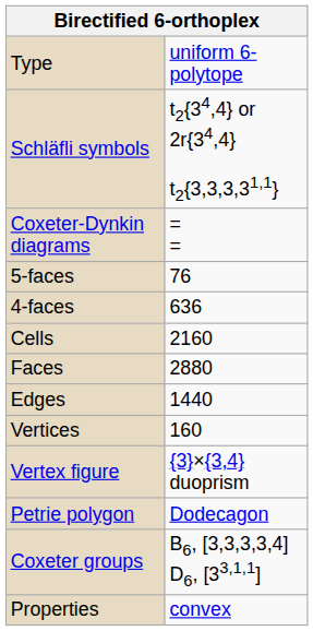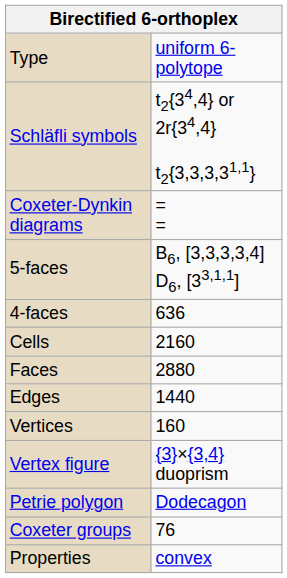5-faces | column 2: 76 -> B6, [3,3,3,3,4] D6, [33,1,1]
Coxeter groups | column 2: B6, [3,3,3,3,4] D6, [33,1,1] -> 76
